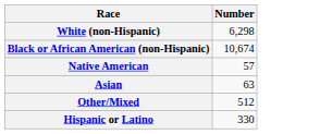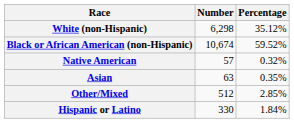+ column: Percentage | 35.12% | 59.52% | 0.32% | 0.35% | 2.85% | 1.84%
